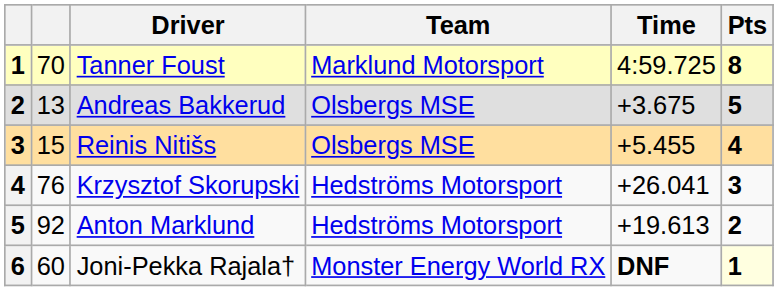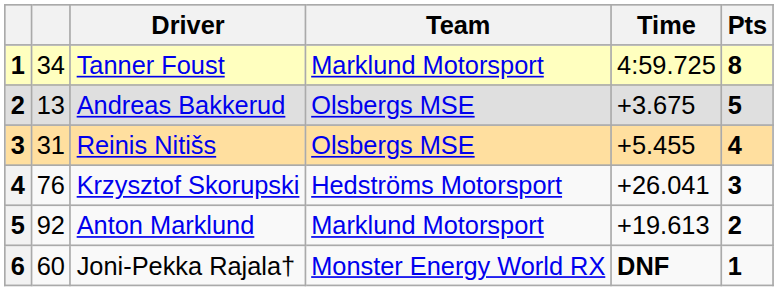Tanner Foust | column 2: 70 -> 34
Reinis Nitišs | column 2: 15 -> 31
Anton Marklund | Team: Hedströms Motorsport -> Marklund Motorsport
Joni-Pekka Rajala† | Pts: lightyellow background -> no background
